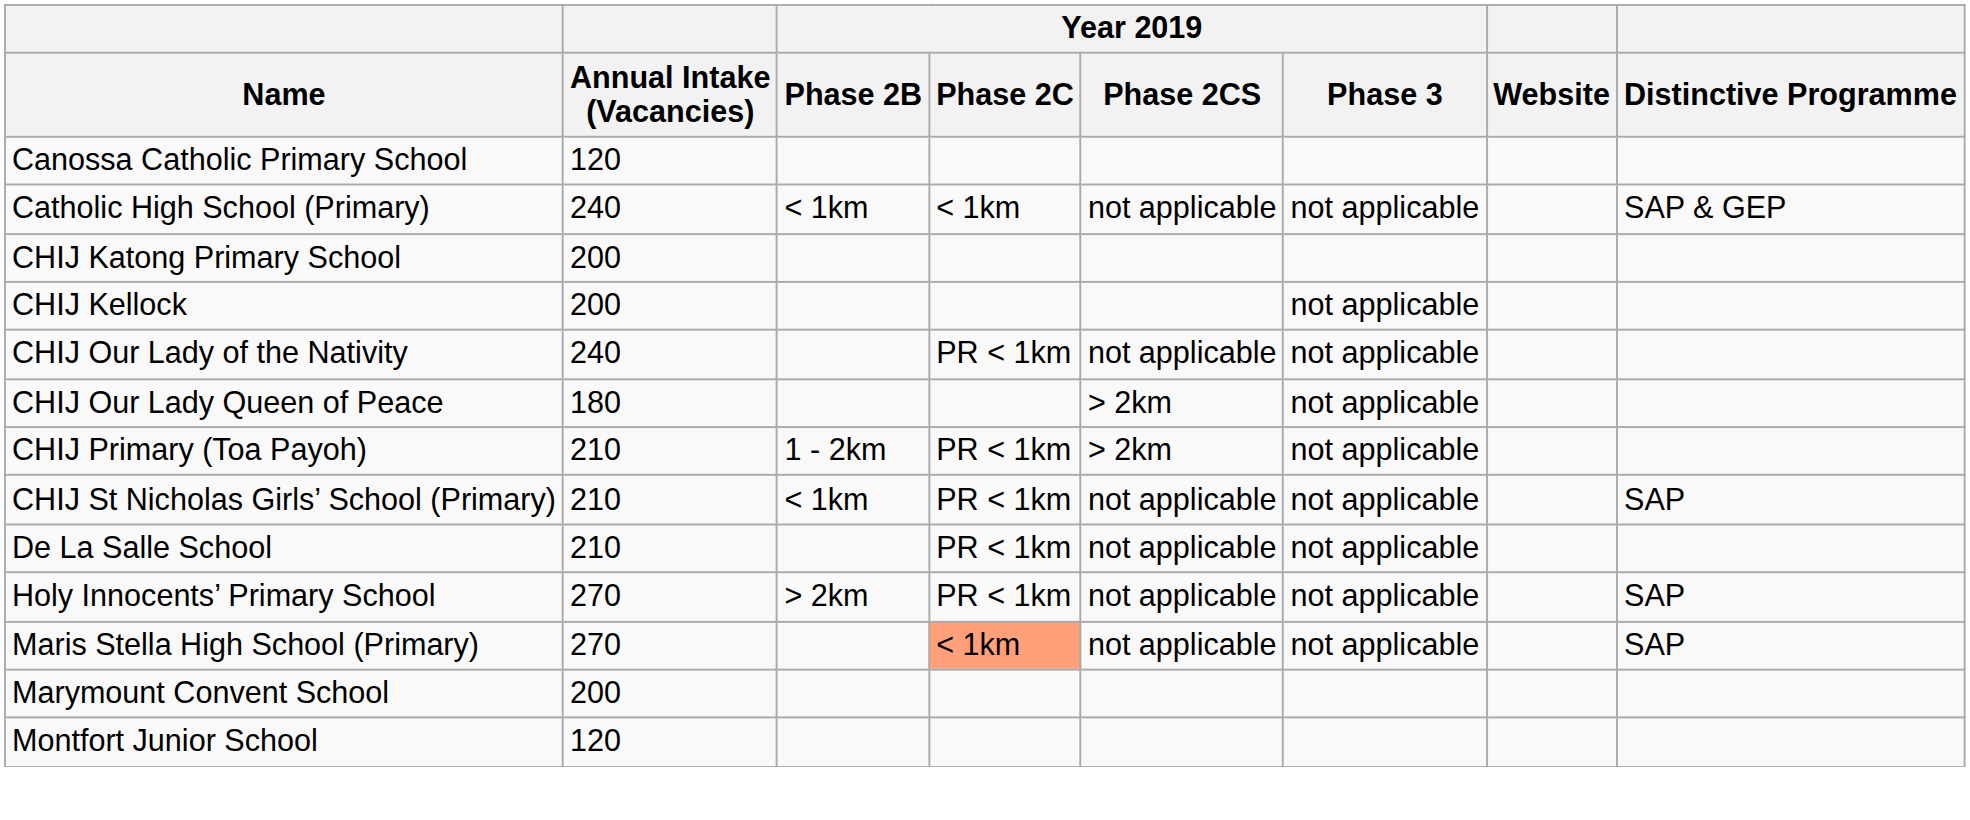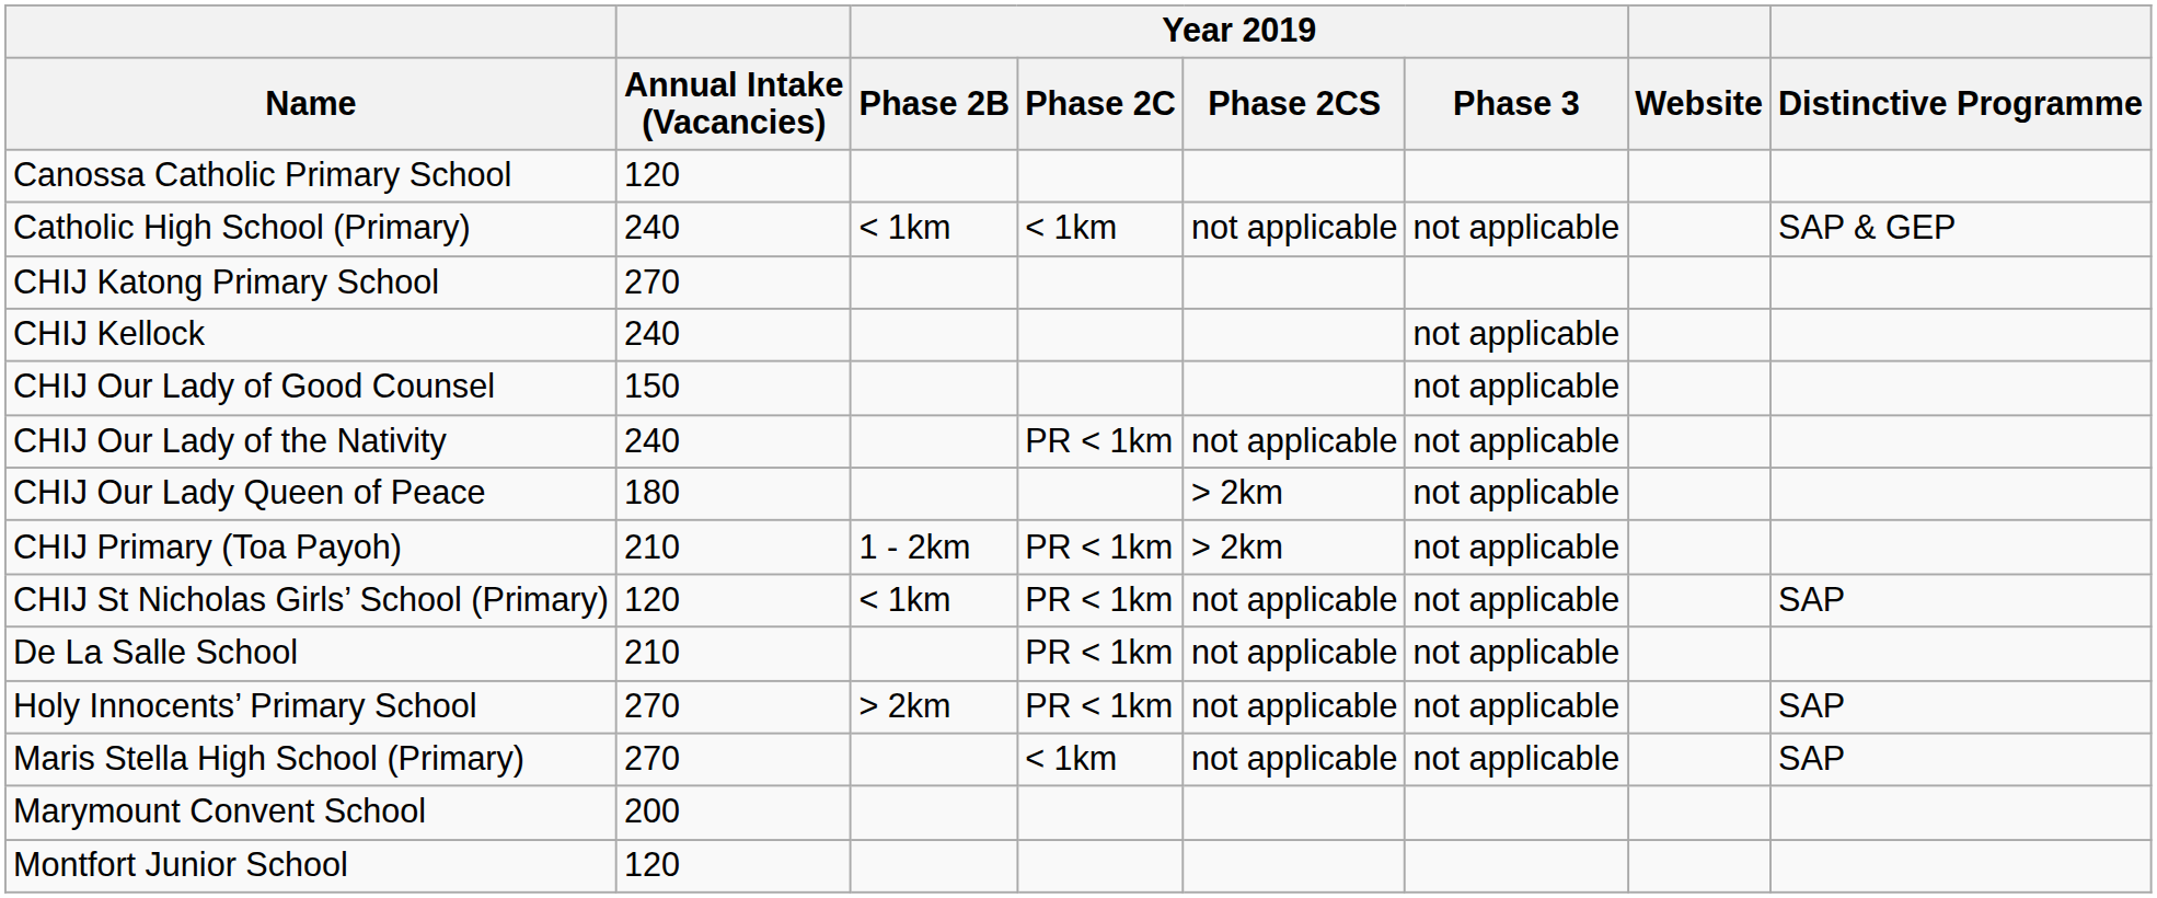CHIJ Katong Primary School | Annual Intake (Vacancies): 200 -> 270
CHIJ Kellock | Annual Intake (Vacancies): 200 -> 240
+ row: CHIJ Our Lady of Good Counsel | 150 | not applicable
CHIJ St Nicholas Girls’ School (Primary) | Annual Intake (Vacancies): 210 -> 120
Maris Stella High School (Primary) | Year 2019 / Phase 2C: lightsalmon background -> no background
